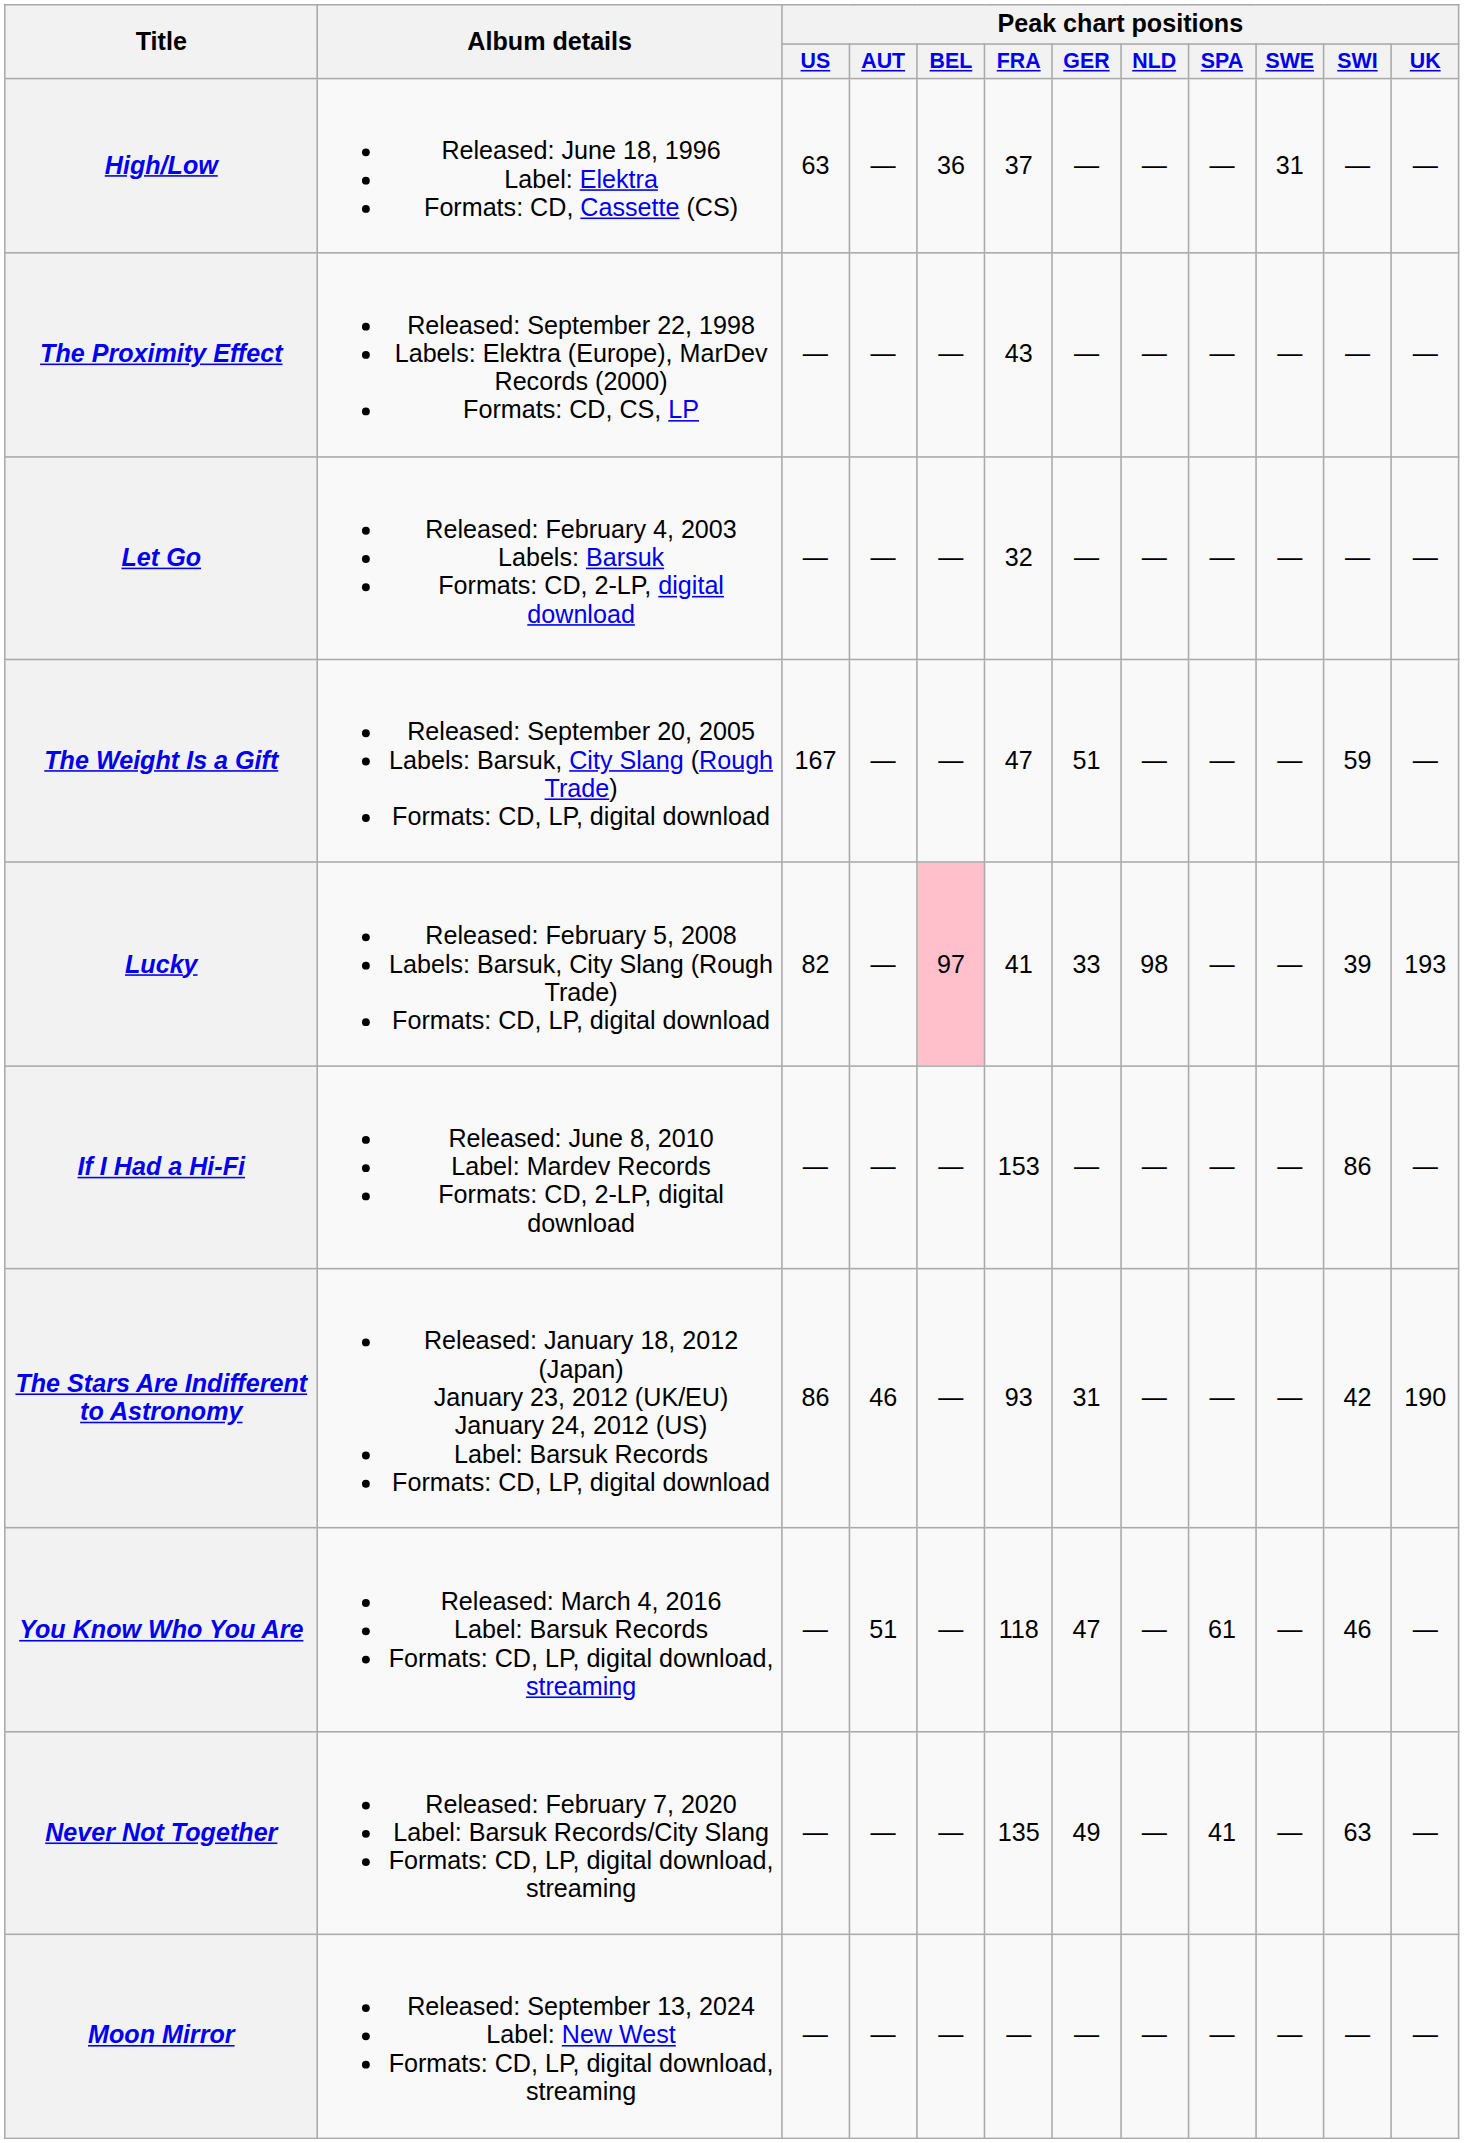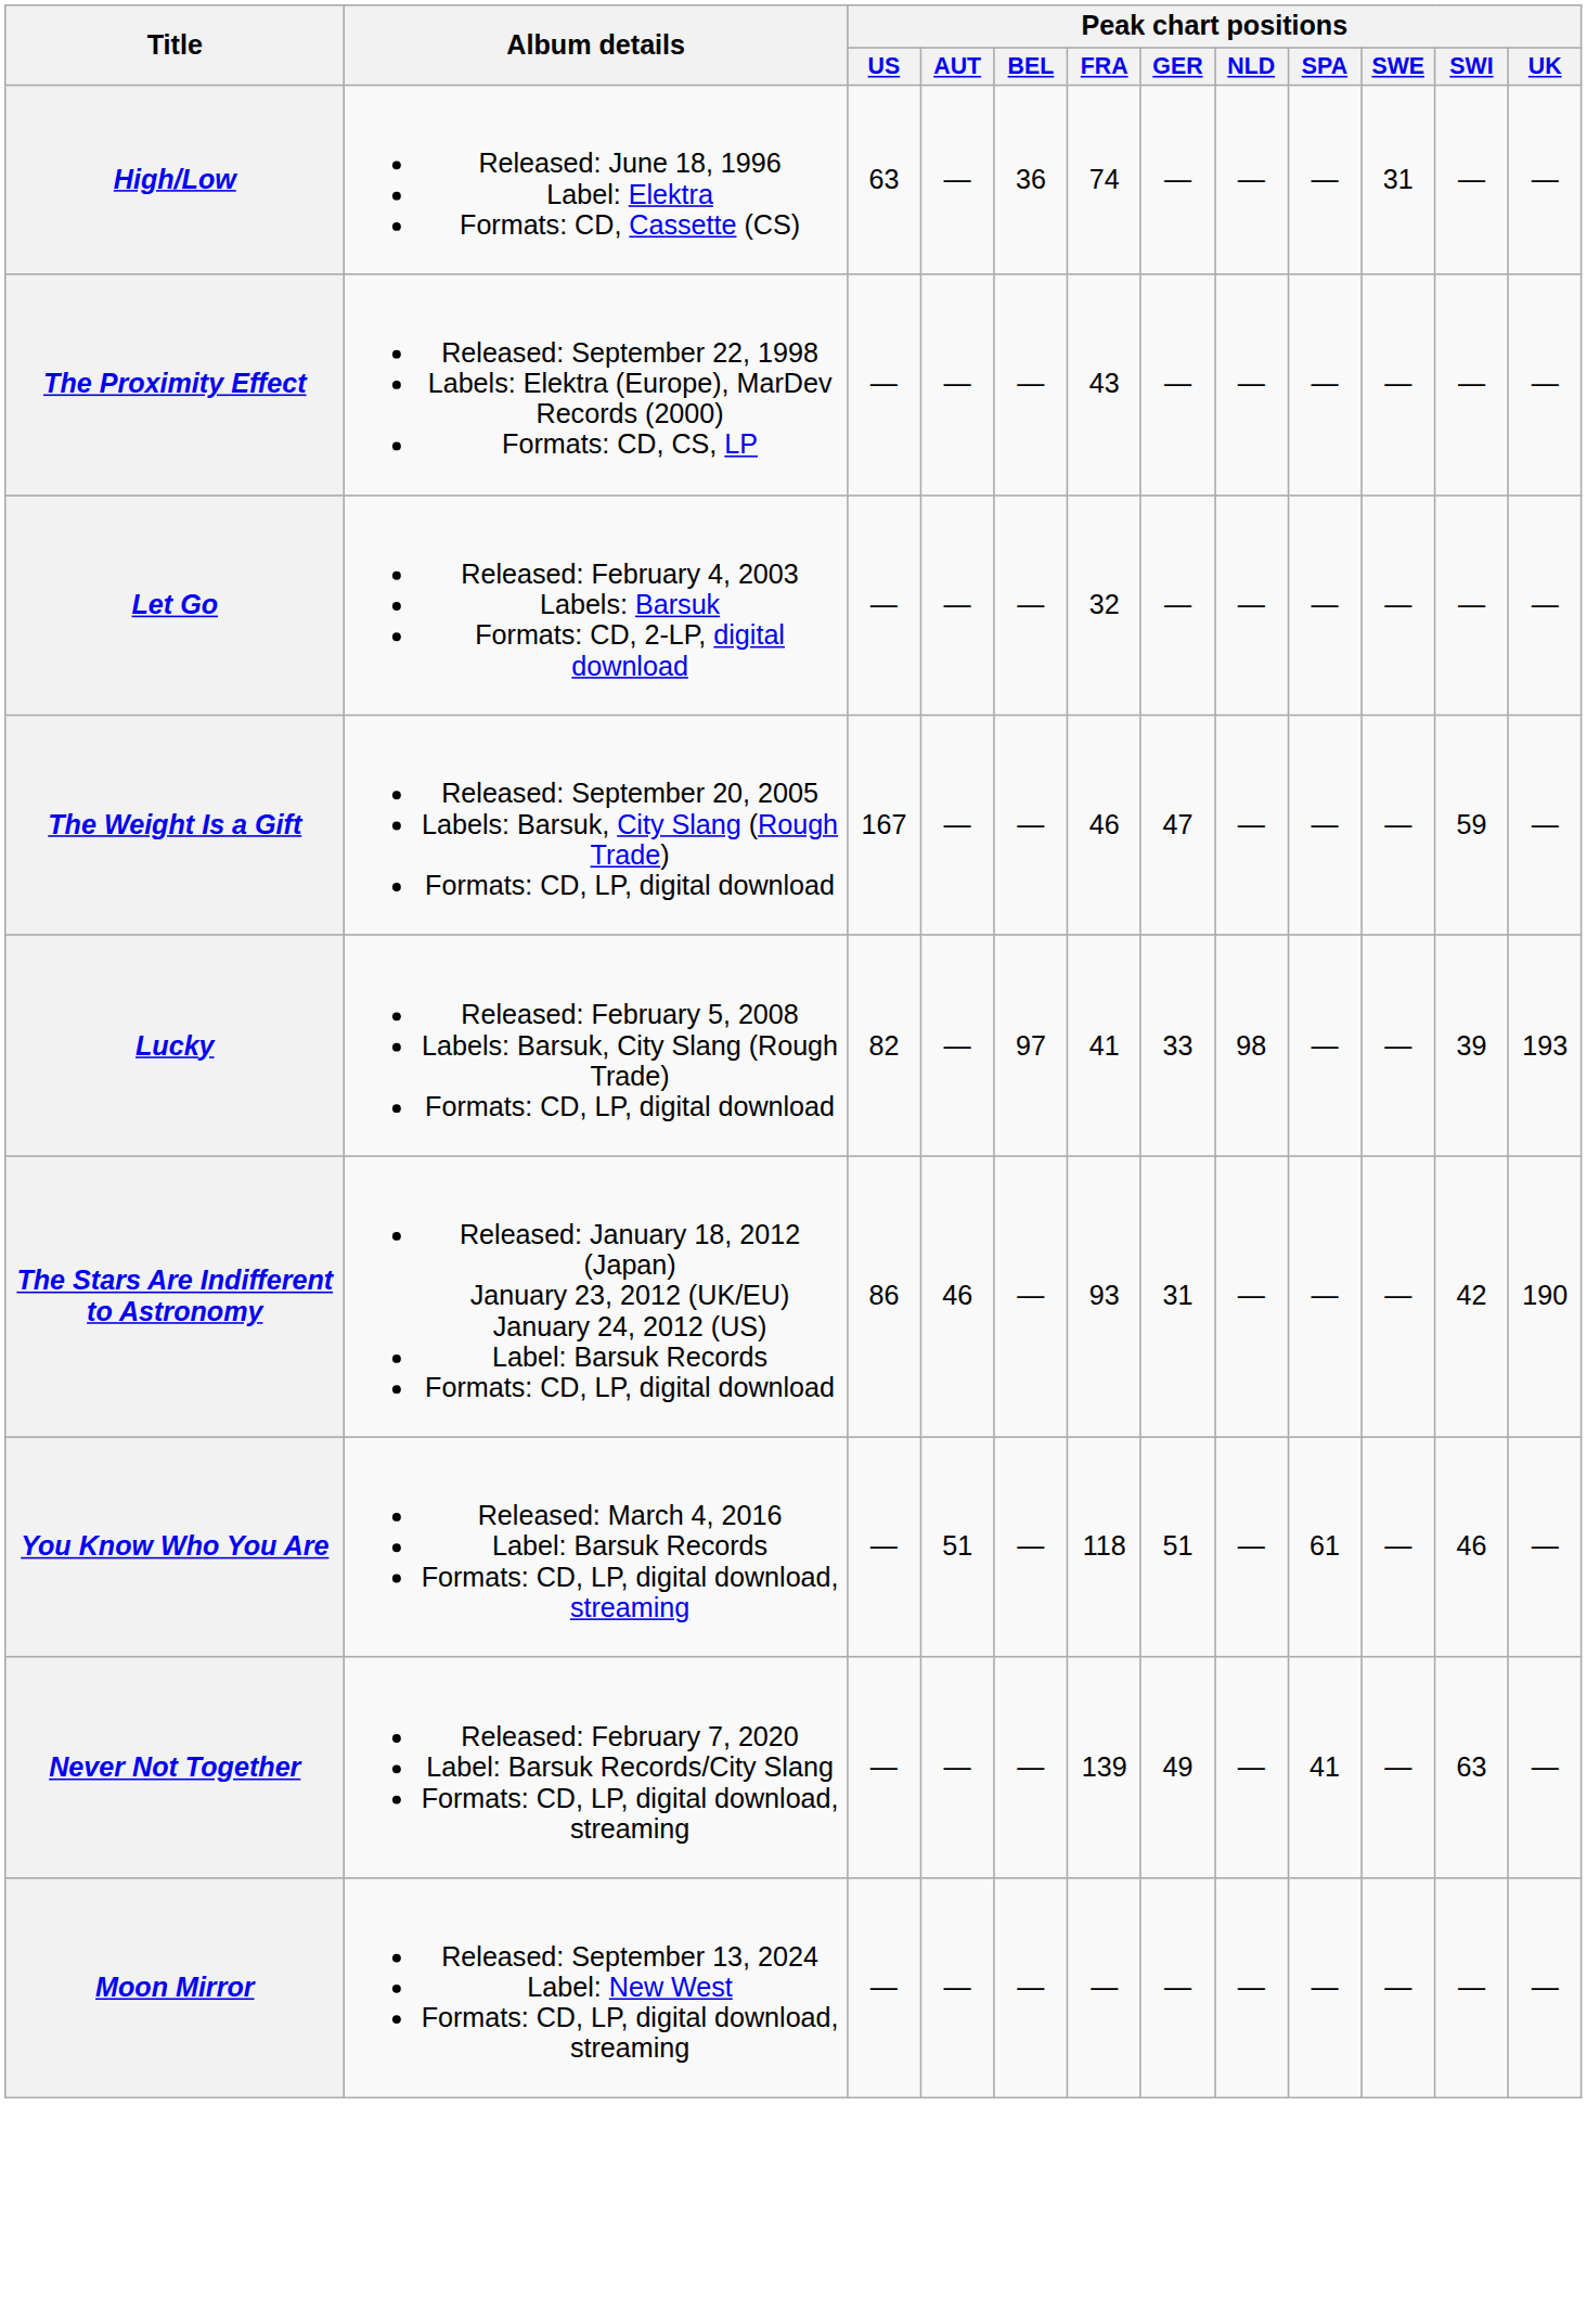High/Low | Peak chart positions / FRA: 37 -> 74
The Weight Is a Gift | Peak chart positions / FRA: 47 -> 46
The Weight Is a Gift | Peak chart positions / GER: 51 -> 47
Lucky | Peak chart positions / BEL: pink background -> no background
- row: If I Had a Hi-Fi | Released: June 8, 2010 Label: Mardev Records Formats: CD, 2-LP, digital download | — | — | — | 153 | — | — | — | — | 86 | —
You Know Who You Are | Peak chart positions / GER: 47 -> 51
Never Not Together | Peak chart positions / FRA: 135 -> 139
